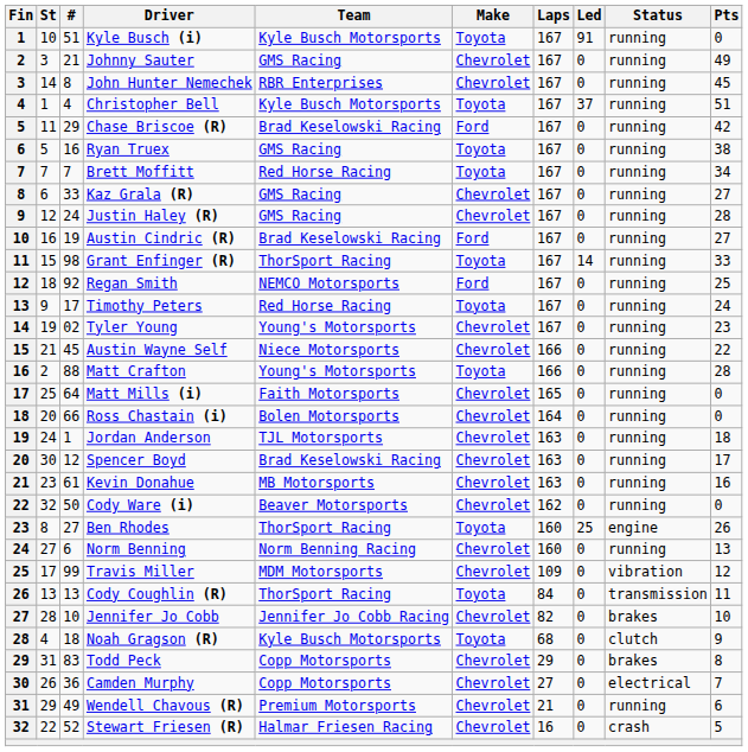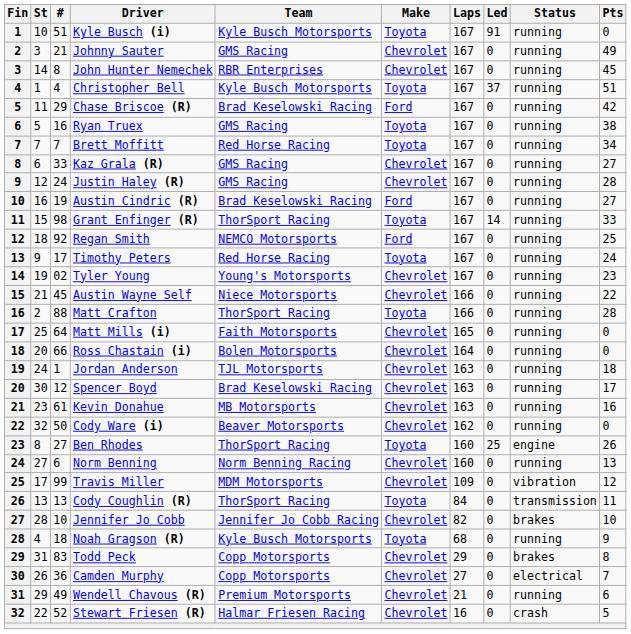Matt Crafton | Team: Young's Motorsports -> ThorSport Racing
Noah Gragson (R) | Status: clutch -> running
